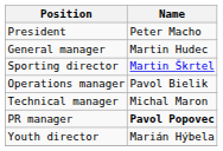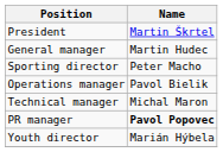President | Name: Peter Macho -> Martin Škrtel
Sporting director | Name: Martin Škrtel -> Peter Macho
